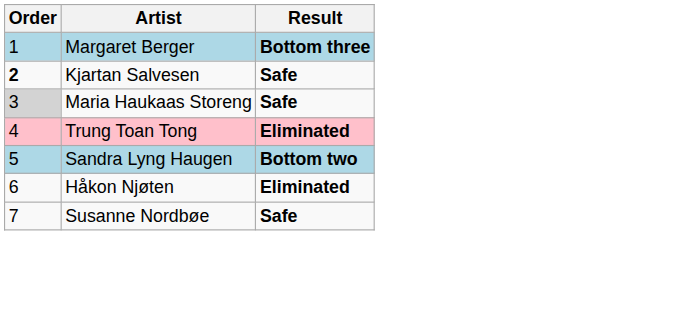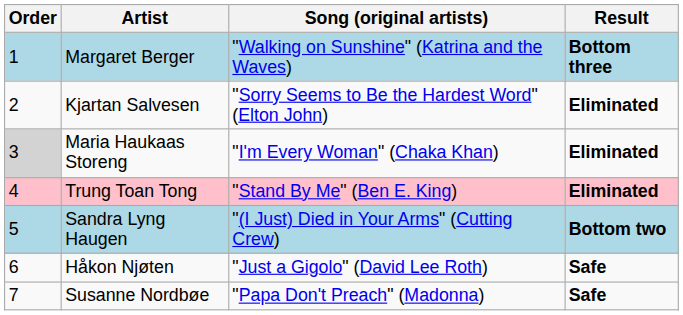+ column: Song (original artists) | "Walking on Sunshine" (Katrina and the Waves) | "Sorry Seems to Be the Hardest Word" (Elton John) | "I'm Every Woman" (Chaka Khan) | "Stand By Me" (Ben E. King) | "(I Just) Died in Your Arms" (Cutting Crew) | "Just a Gigolo" (David Lee Roth) | "Papa Don't Preach" (Madonna)
Kjartan Salvesen | Order: bold -> normal
Kjartan Salvesen | Result: Safe -> Eliminated
Maria Haukaas Storeng | Result: Safe -> Eliminated
Håkon Njøten | Result: Eliminated -> Safe
